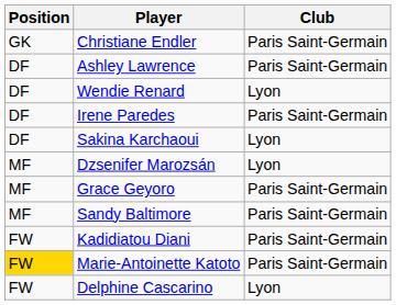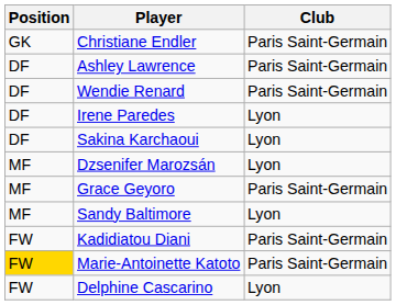Wendie Renard | Club: Lyon -> Paris Saint-Germain
Irene Paredes | Club: Paris Saint-Germain -> Lyon
Sandy Baltimore | Club: Paris Saint-Germain -> Lyon
